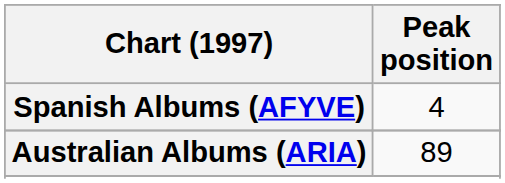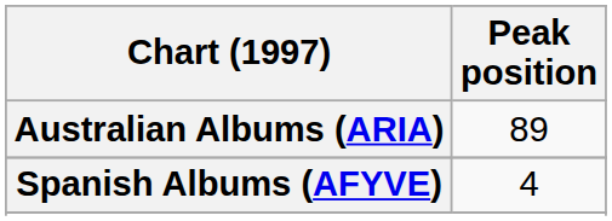rows swapped: Australian Albums (ARIA) <-> Spanish Albums (AFYVE)
